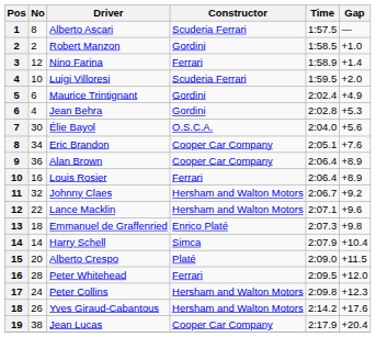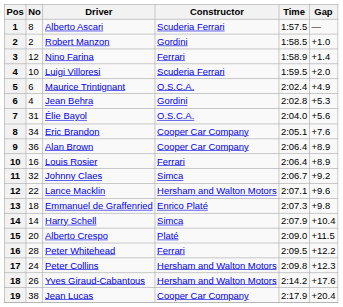Maurice Trintignant | Constructor: Gordini -> O.S.C.A.
Élie Bayol | No: 30 -> 31
Johnny Claes | Constructor: Hersham and Walton Motors -> Simca
Peter Whitehead | Gap: +12.0 -> +12.2
